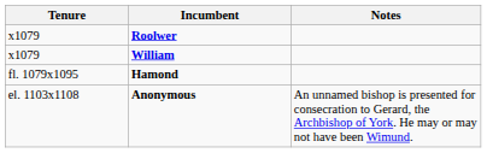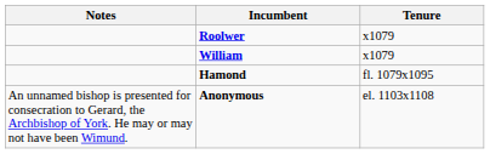columns swapped: Tenure <-> Notes
